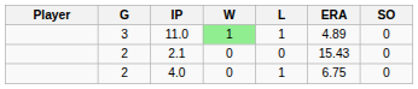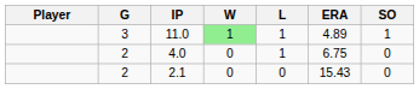11.0 | SO: 0 -> 1
rows swapped: 4.0 <-> 2.1
